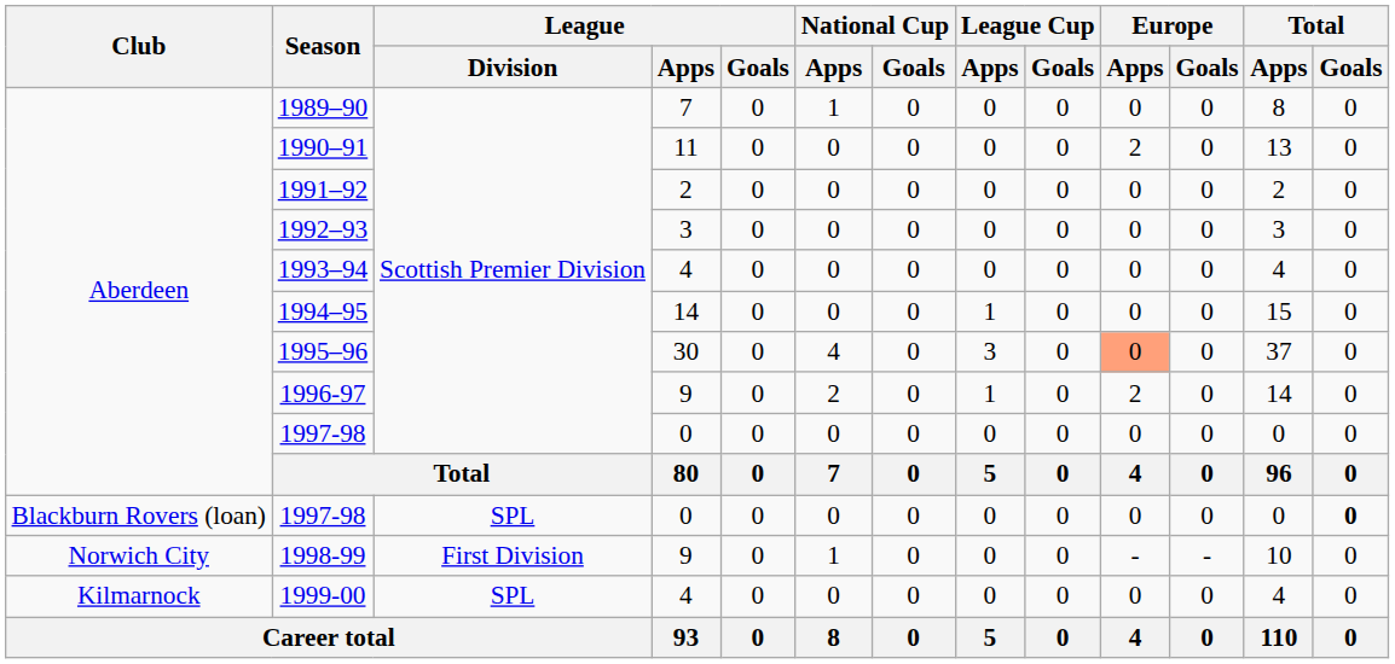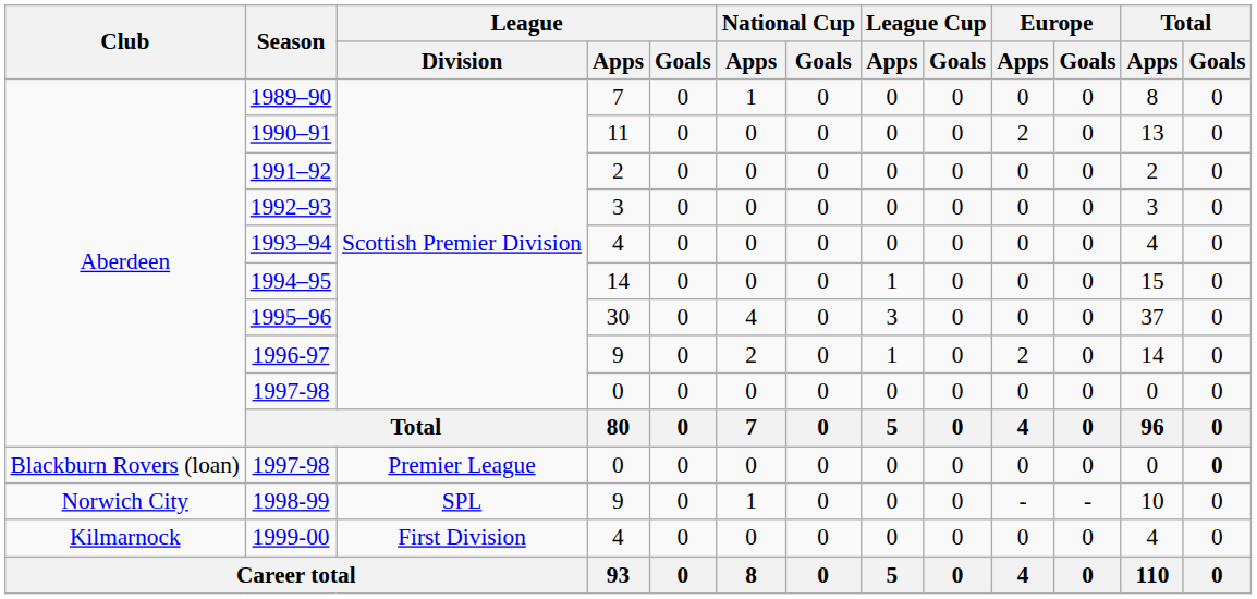1995–96 | Europe / Apps: lightsalmon background -> no background
Blackburn Rovers (loan) / 1997-98 | League / Division: SPL -> Premier League
1998-99 | League / Division: First Division -> SPL
1999-00 | League / Division: SPL -> First Division
